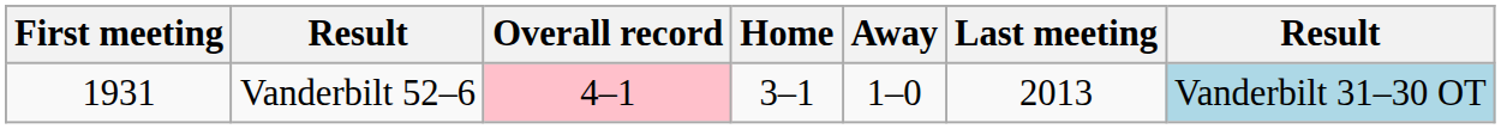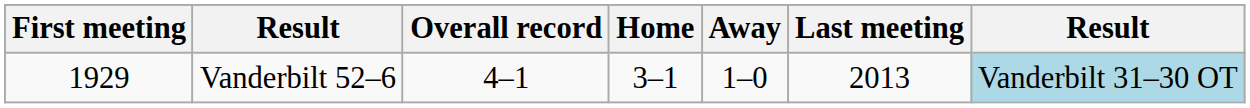Vanderbilt 52–6 | First meeting: 1931 -> 1929
Vanderbilt 52–6 | Overall record: pink background -> no background
